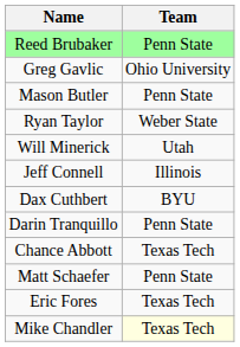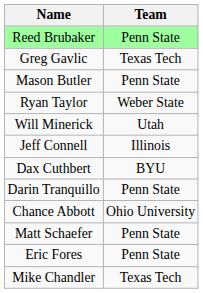Greg Gavlic | Team: Ohio University -> Texas Tech
Chance Abbott | Team: Texas Tech -> Ohio University
Eric Fores | Team: Texas Tech -> Penn State
Mike Chandler | Team: lightyellow background -> no background
